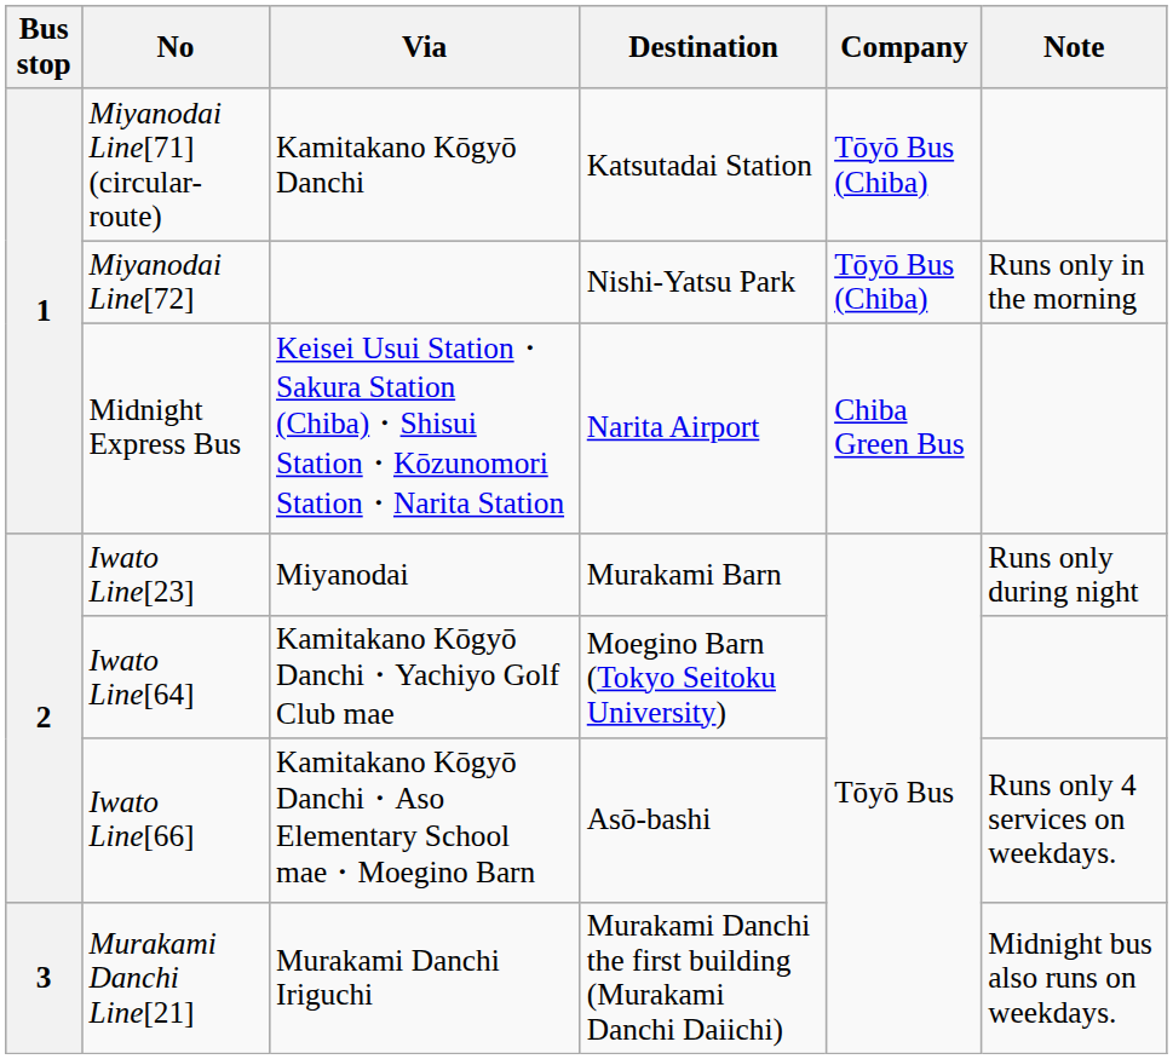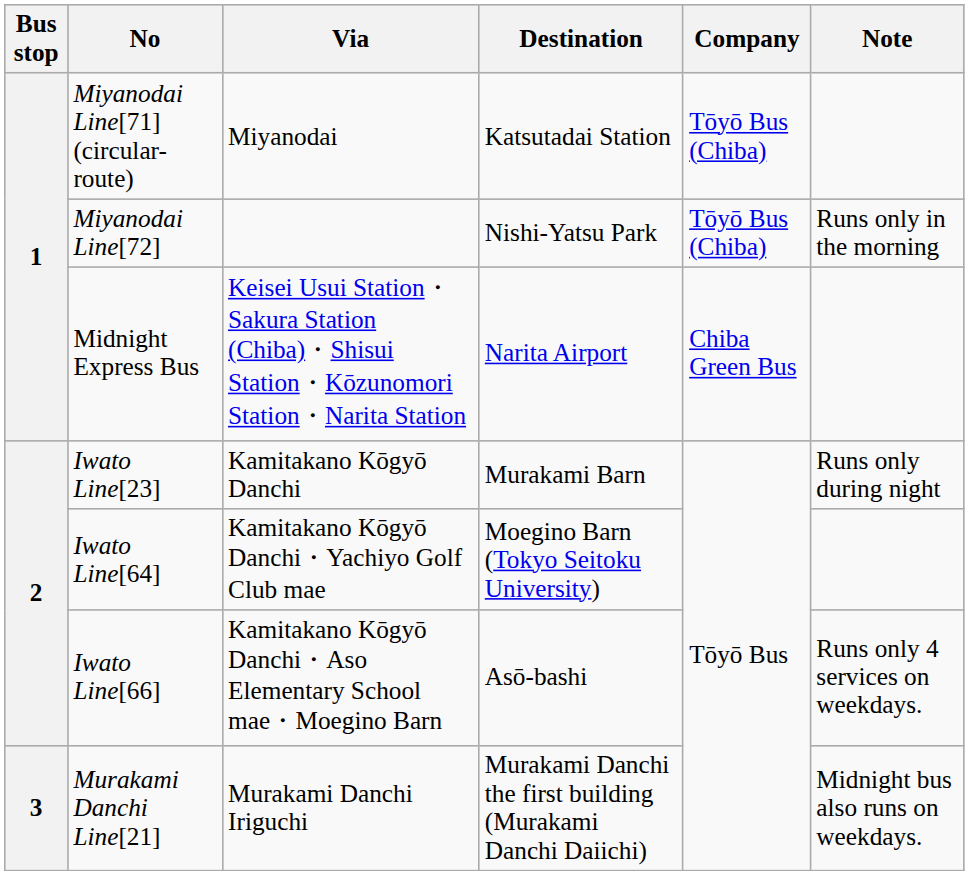Miyanodai Line[71] (circular-route) | Via: Kamitakano Kōgyō Danchi -> Miyanodai
Iwato Line[23] | Via: Miyanodai -> Kamitakano Kōgyō Danchi
